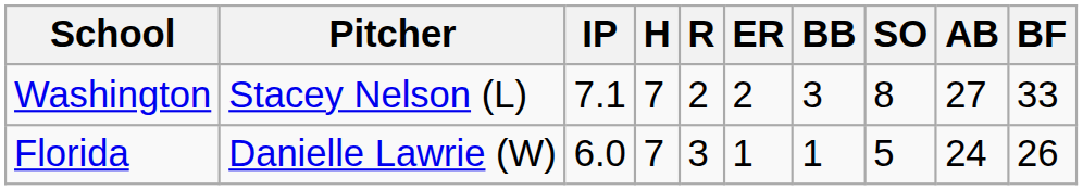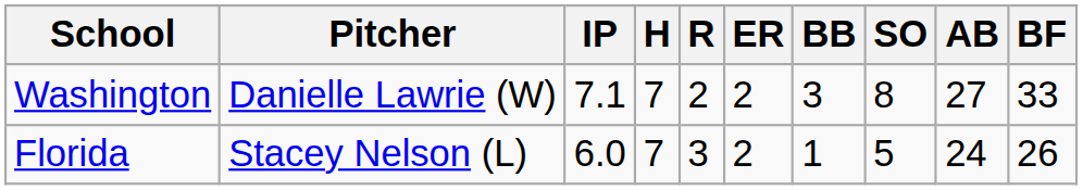Washington | Pitcher: Stacey Nelson (L) -> Danielle Lawrie (W)
Florida | Pitcher: Danielle Lawrie (W) -> Stacey Nelson (L)
Florida | ER: 1 -> 2
